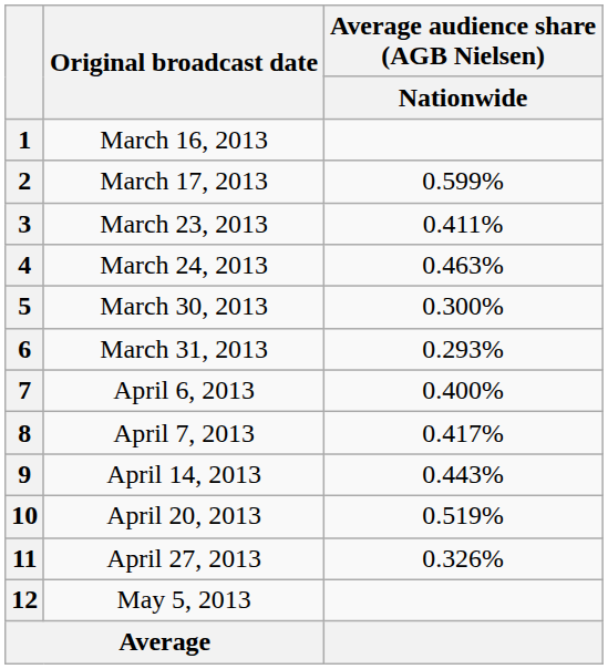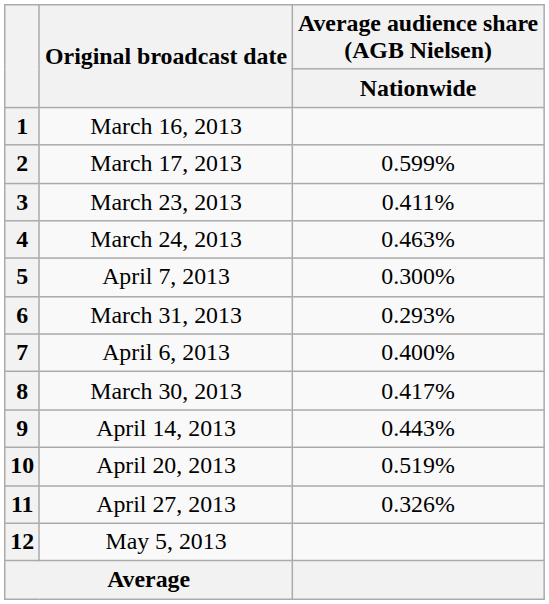5 | Original broadcast date: March 30, 2013 -> April 7, 2013
8 | Original broadcast date: April 7, 2013 -> March 30, 2013
